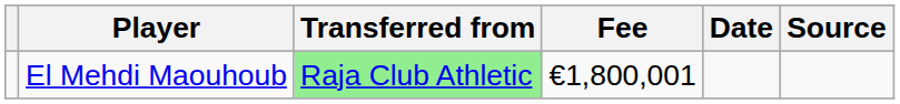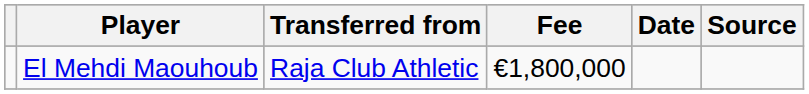El Mehdi Maouhoub | Transferred from: lightgreen background -> no background
El Mehdi Maouhoub | Fee: €1,800,001 -> €1,800,000
